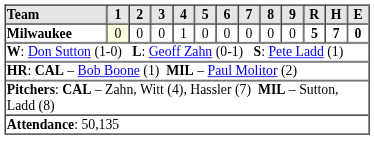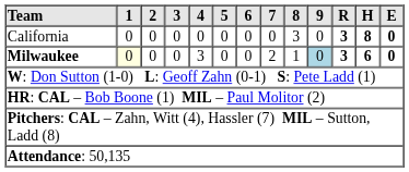+ row: California | 0 | 0 | 0 | 0 | 0 | 0 | 0 | 3 | 0 | 3 | 8 | 0
Milwaukee | 4: 1 -> 3
Milwaukee | 7: 0 -> 2
Milwaukee | 8: 0 -> 1
Milwaukee | 9: no background -> lightblue background
Milwaukee | R: 5 -> 3
Milwaukee | H: 7 -> 6
